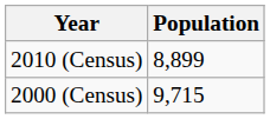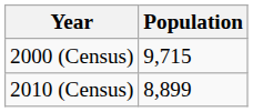rows swapped: 2000 (Census) <-> 2010 (Census)
